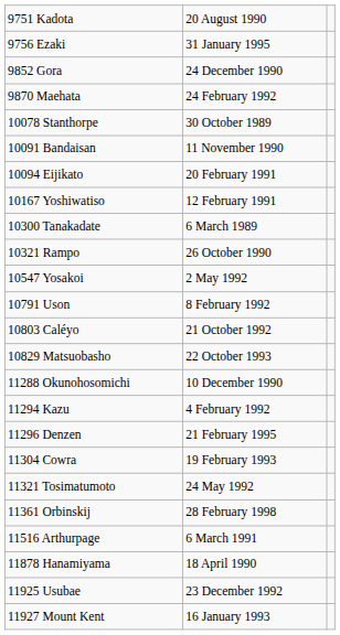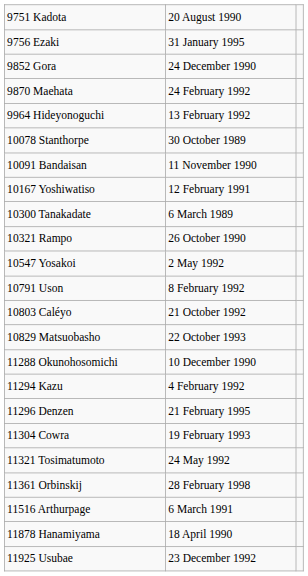+ row: 9964 Hideyonoguchi | 13 February 1992
- row: 10094 Eijikato | 20 February 1991
- row: 11927 Mount Kent | 16 January 1993
